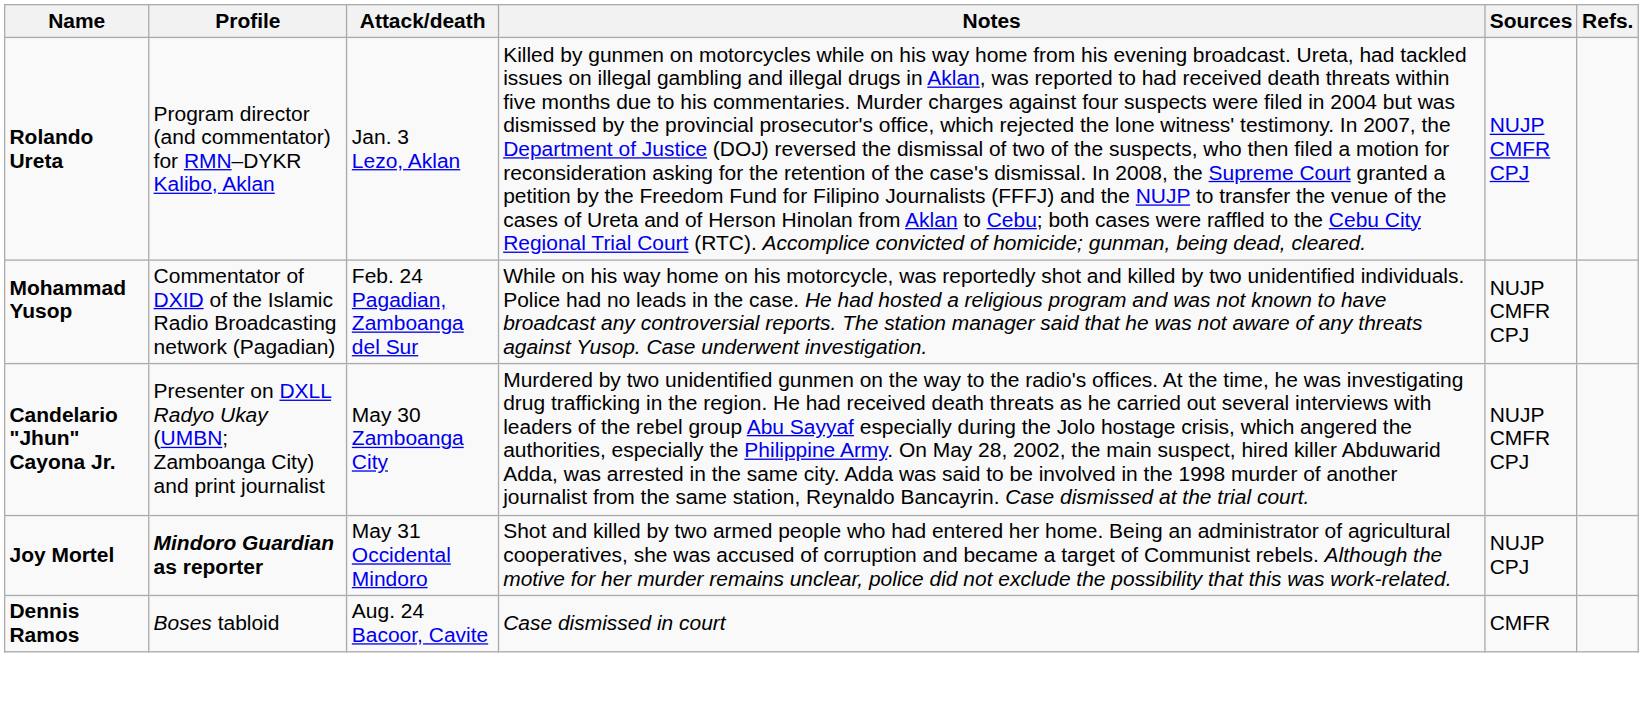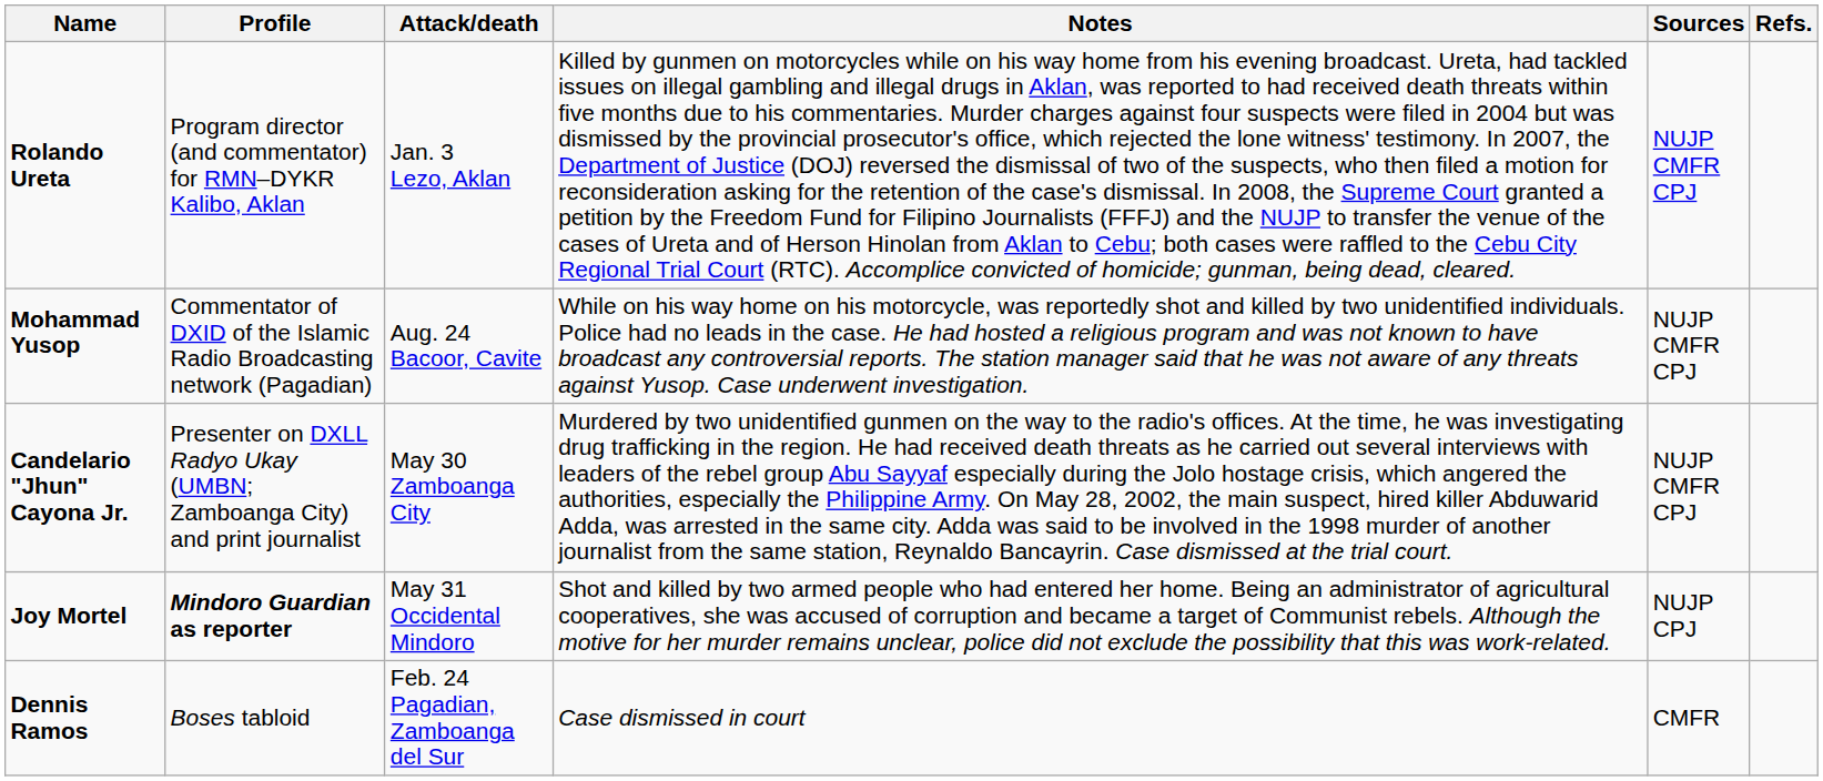Mohammad Yusop | Attack/death: Feb. 24 Pagadian, Zamboanga del Sur -> Aug. 24 Bacoor, Cavite
Dennis Ramos | Attack/death: Aug. 24 Bacoor, Cavite -> Feb. 24 Pagadian, Zamboanga del Sur
